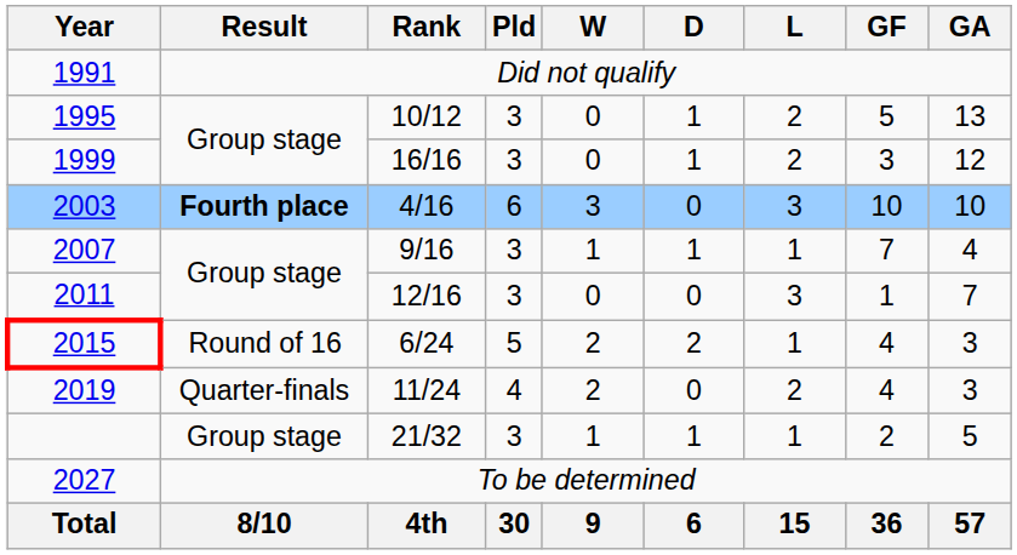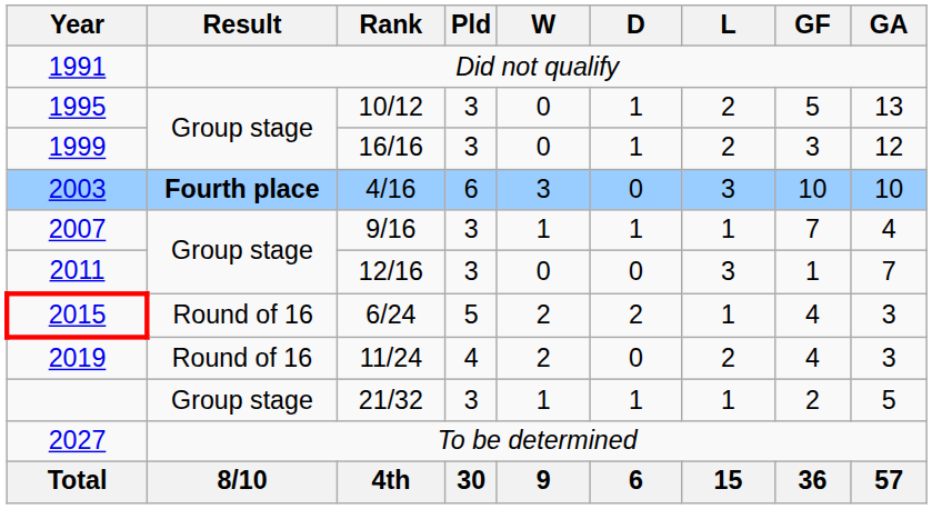2019 | Result: Quarter-finals -> Round of 16
